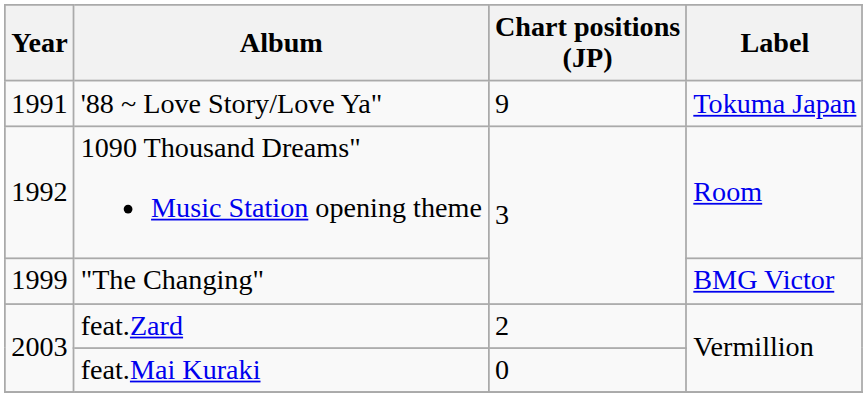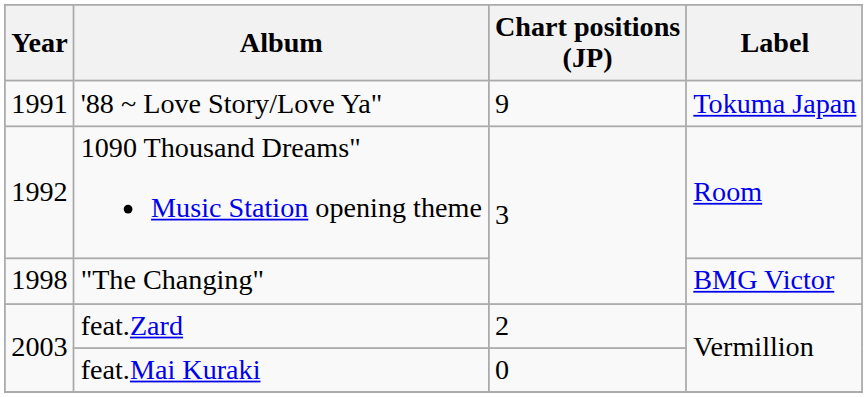"The Changing" | Year: 1999 -> 1998
